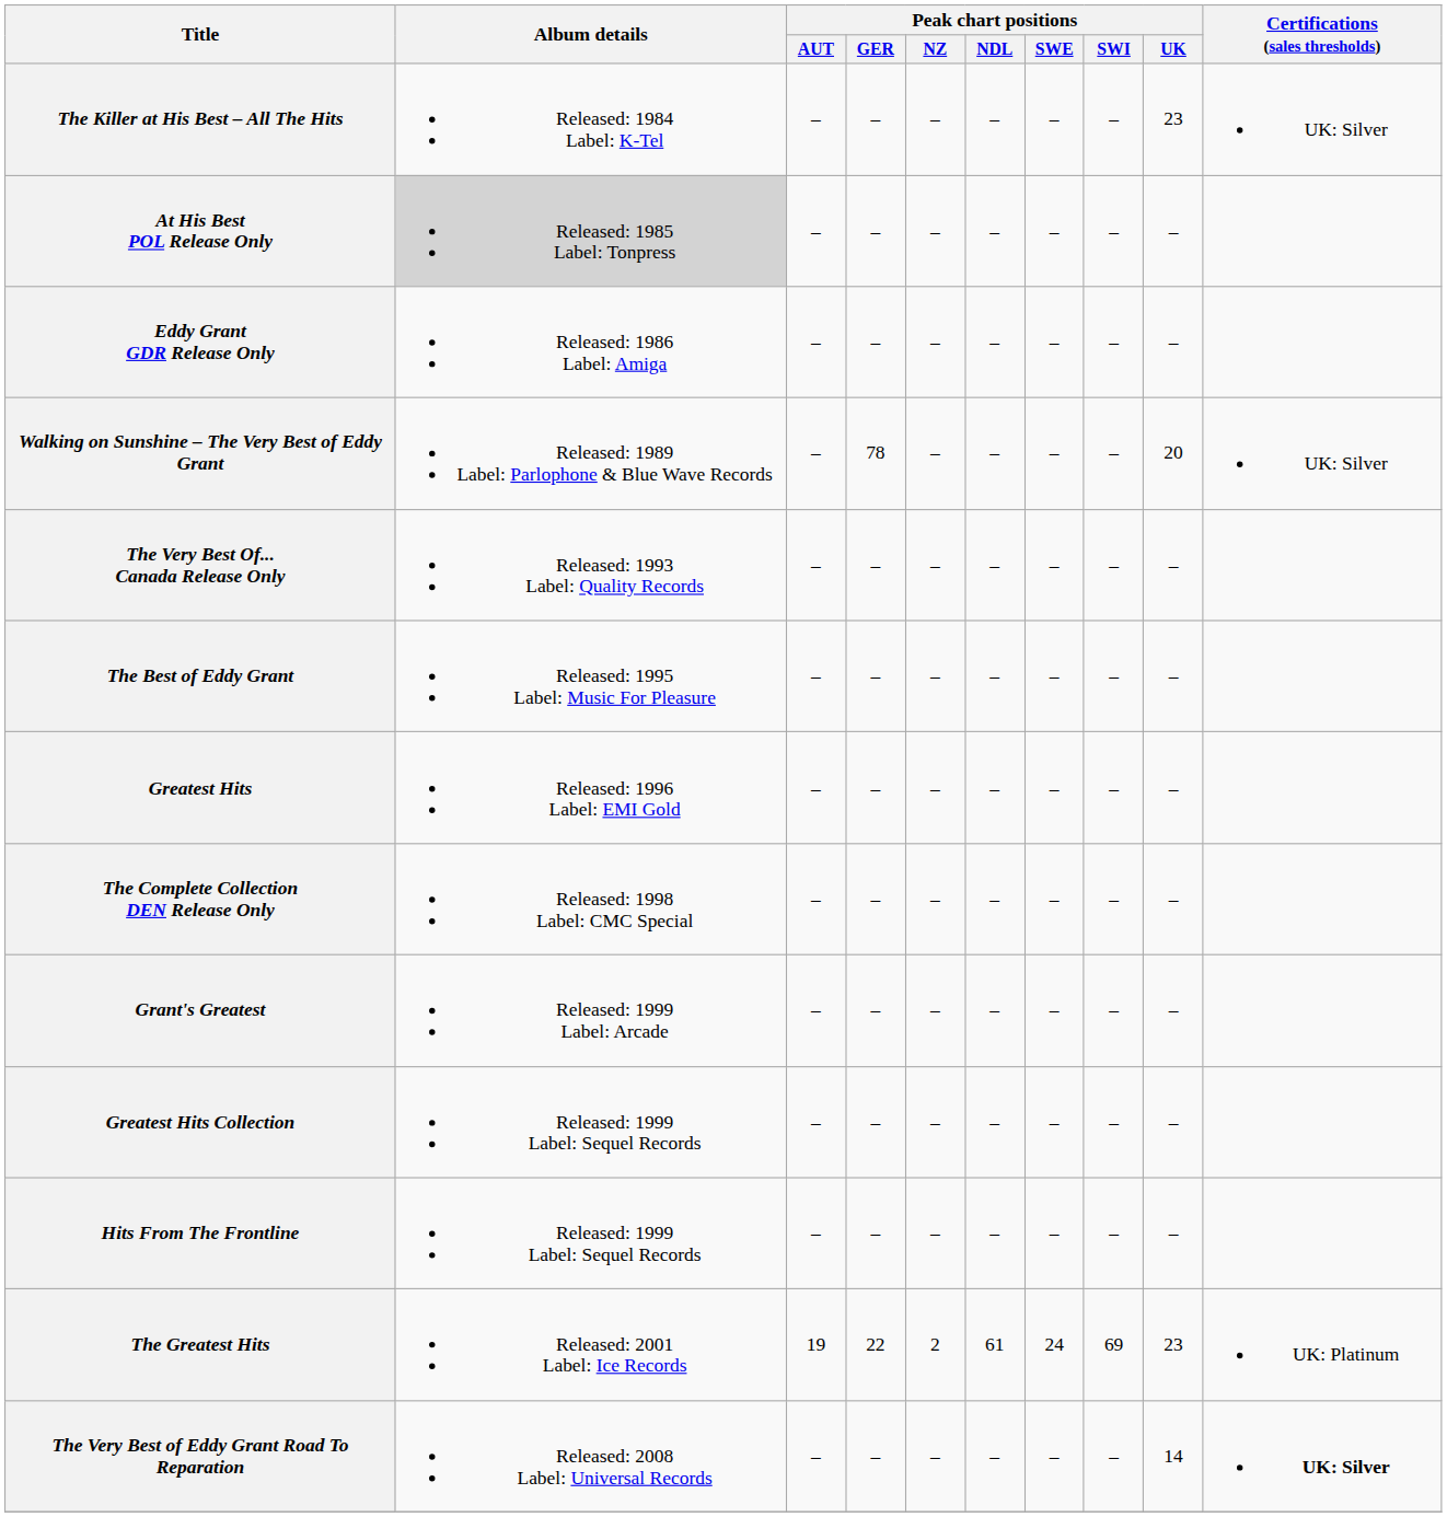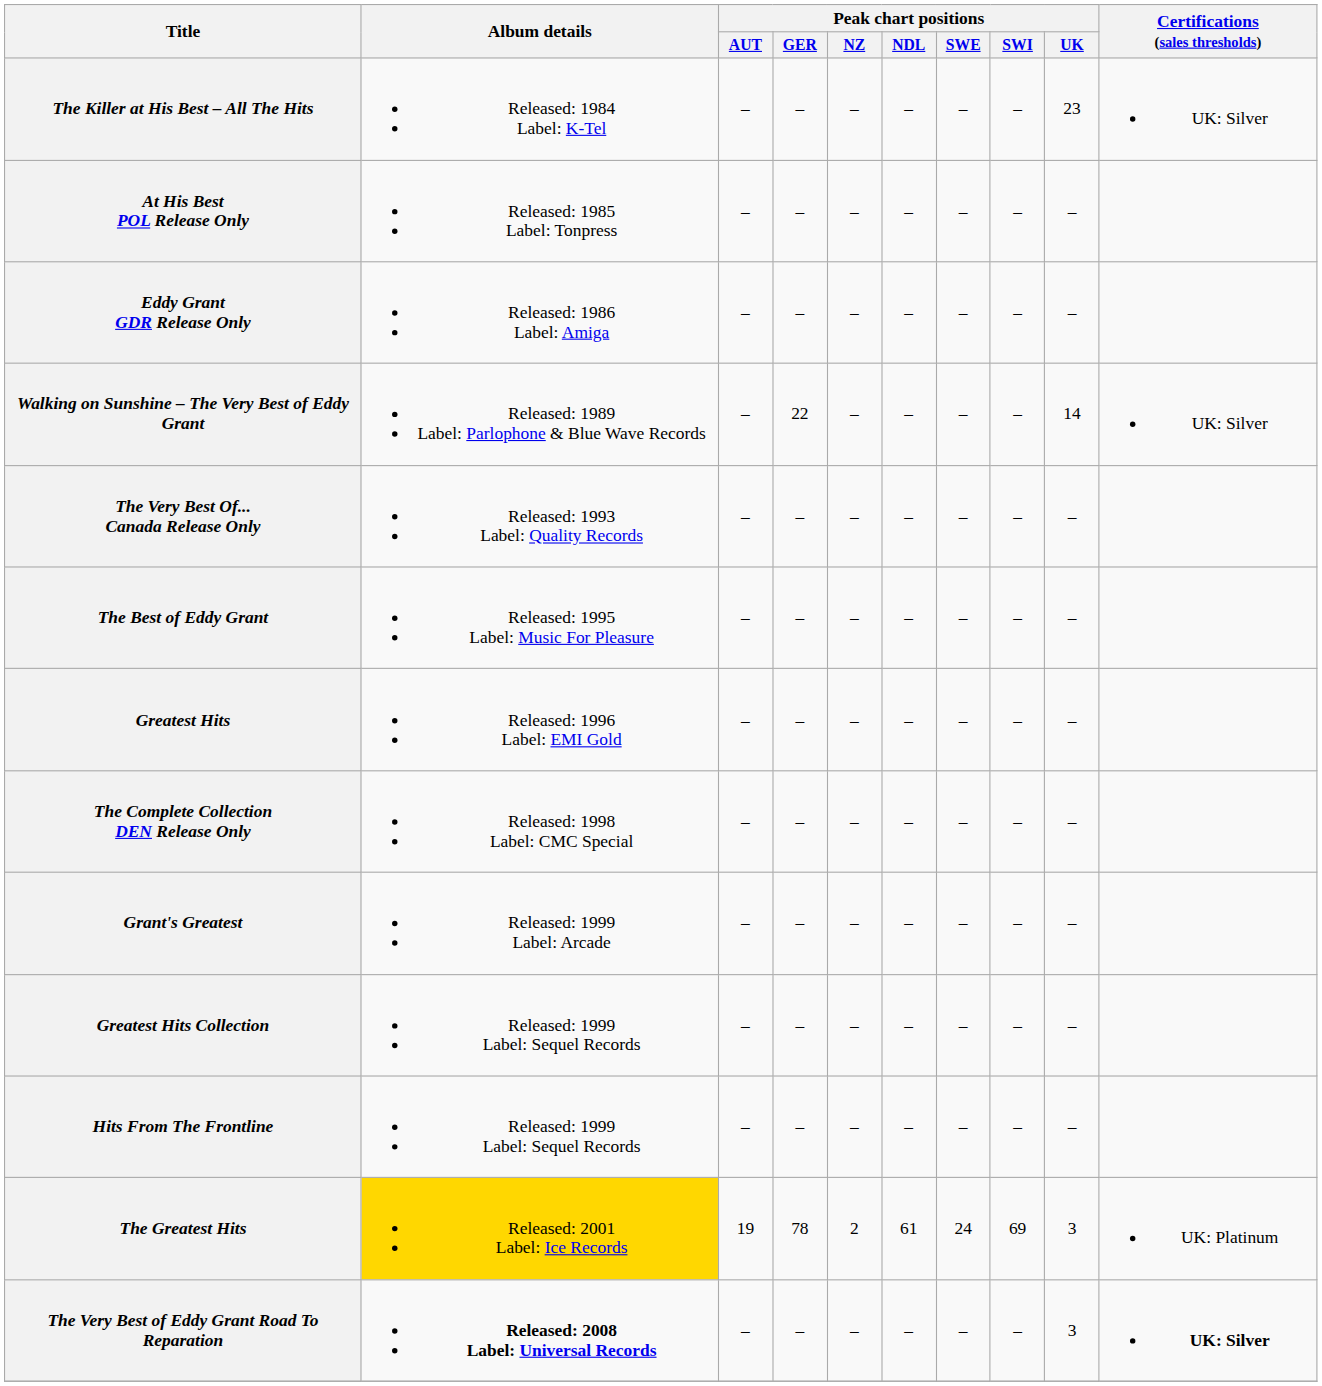At His Best POL Release Only | Album details: lightgrey background -> no background
Walking on Sunshine – The Very Best of Eddy Grant | Peak chart positions / GER: 78 -> 22
Walking on Sunshine – The Very Best of Eddy Grant | Peak chart positions / UK: 20 -> 14
The Greatest Hits | Album details: no background -> gold background
The Greatest Hits | Peak chart positions / GER: 22 -> 78
The Greatest Hits | Peak chart positions / UK: 23 -> 3
The Very Best of Eddy Grant Road To Reparation | Album details: normal -> bold
The Very Best of Eddy Grant Road To Reparation | Peak chart positions / UK: 14 -> 3
